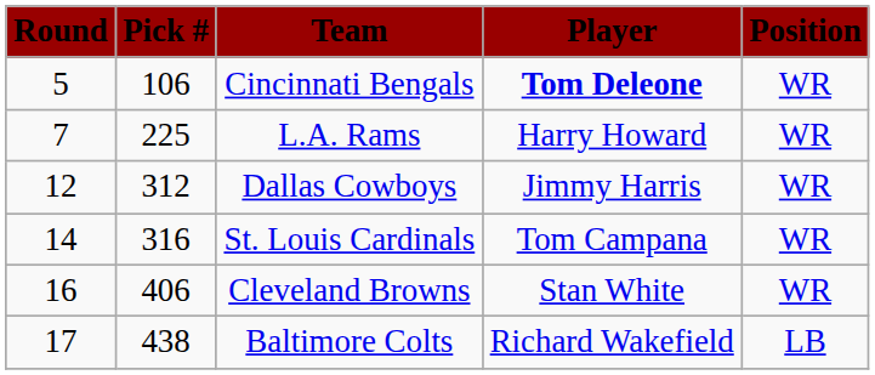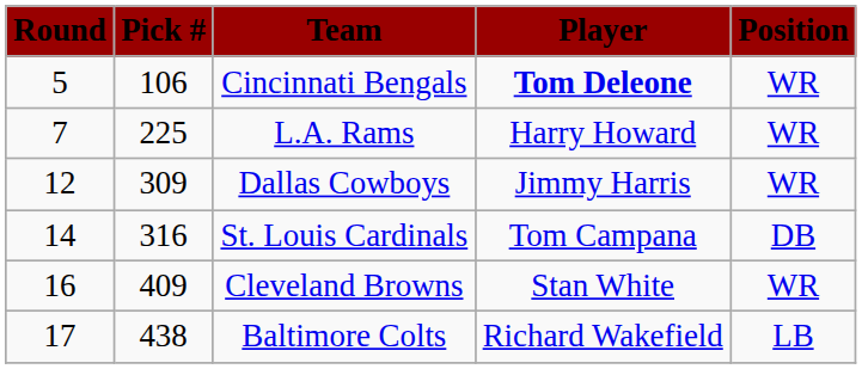Dallas Cowboys | Pick #: 312 -> 309
St. Louis Cardinals | Position: WR -> DB
Cleveland Browns | Pick #: 406 -> 409
